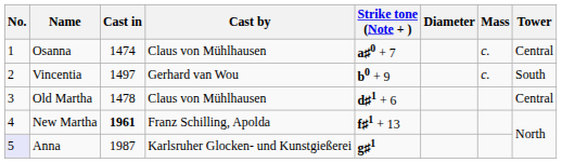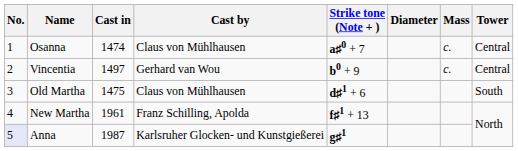Vincentia | Tower: South -> Central
Old Martha | Cast in: 1478 -> 1475
Old Martha | Tower: Central -> South
New Martha | Cast in: bold -> normal
